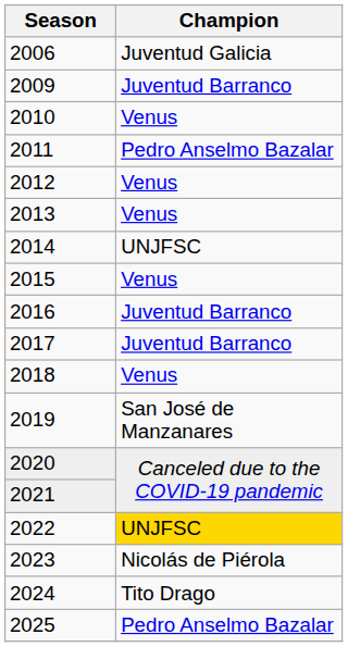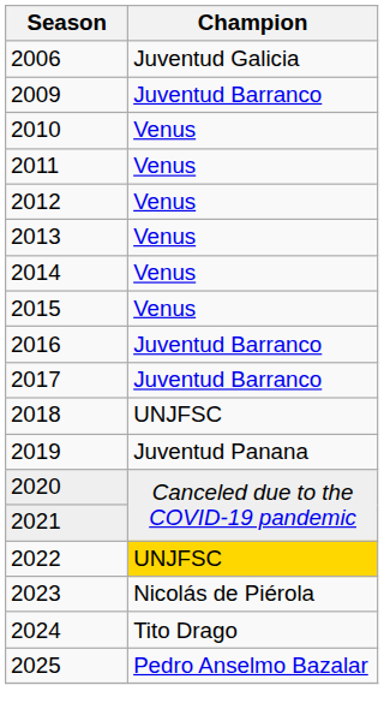2011 | Champion: Pedro Anselmo Bazalar -> Venus
2014 | Champion: UNJFSC -> Venus
2018 | Champion: Venus -> UNJFSC
2019 | Champion: San José de Manzanares -> Juventud Panana
